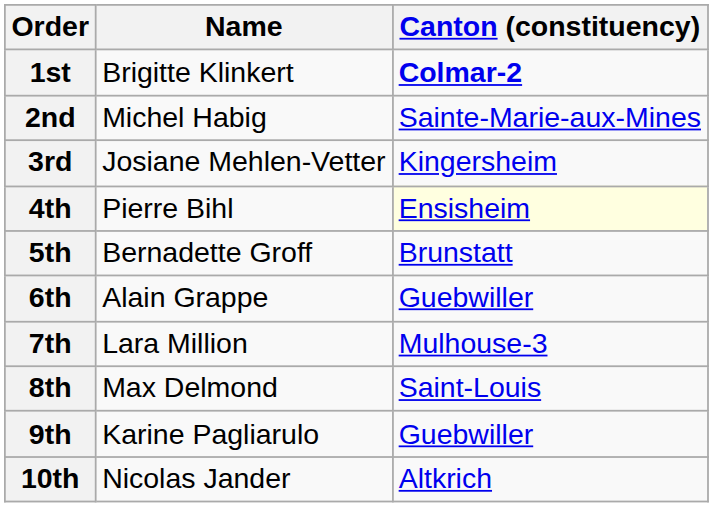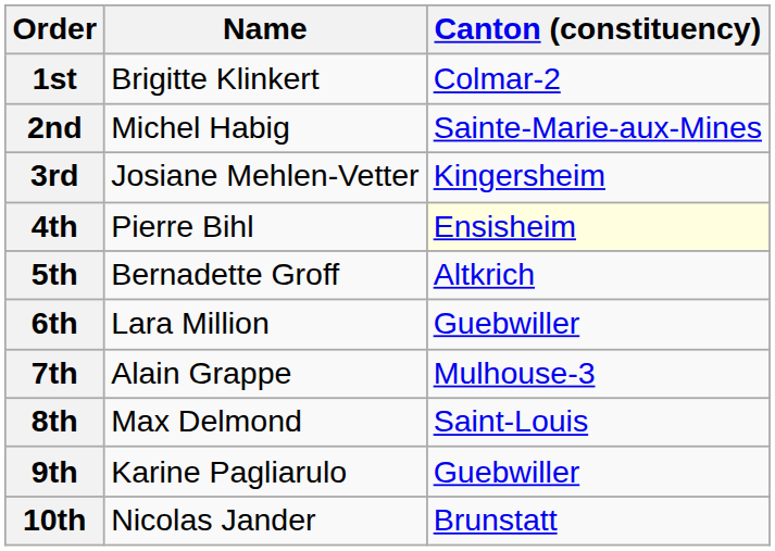1st | Canton (constituency): bold -> normal
5th | Canton (constituency): Brunstatt -> Altkrich
6th | Name: Alain Grappe -> Lara Million
7th | Name: Lara Million -> Alain Grappe
10th | Canton (constituency): Altkrich -> Brunstatt
